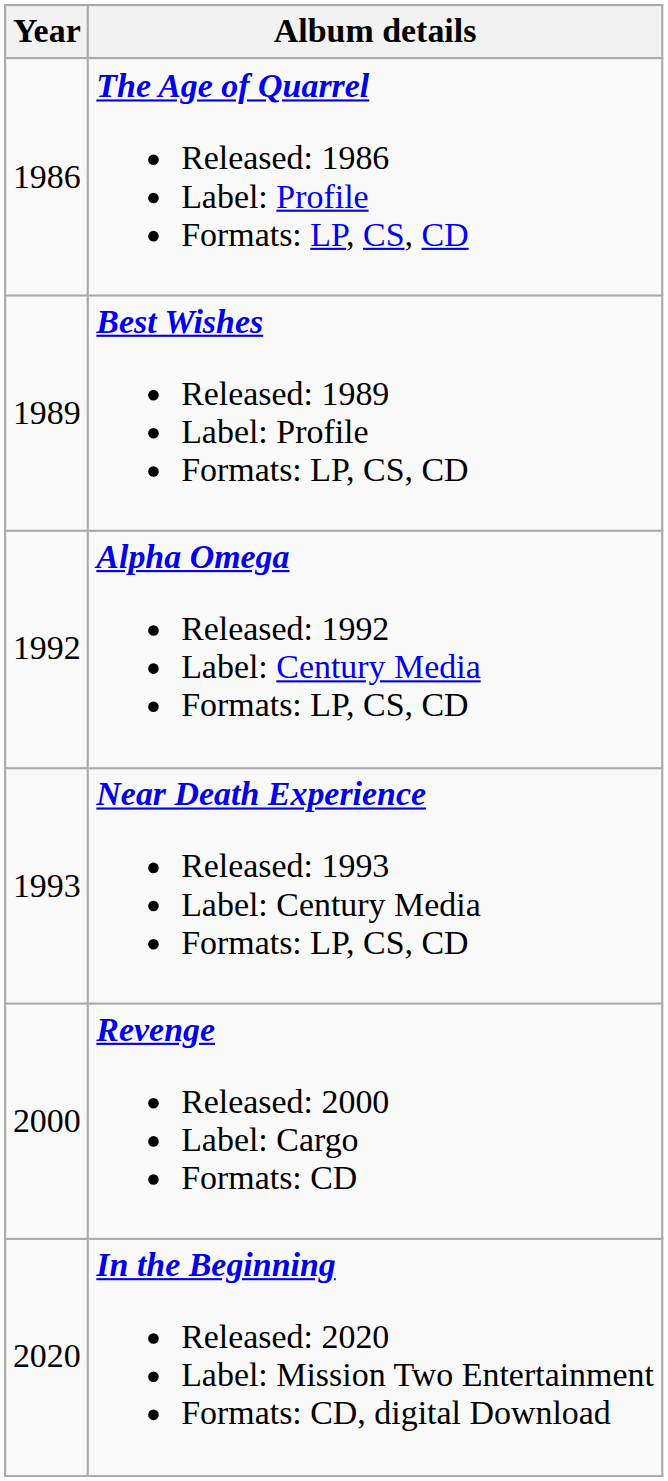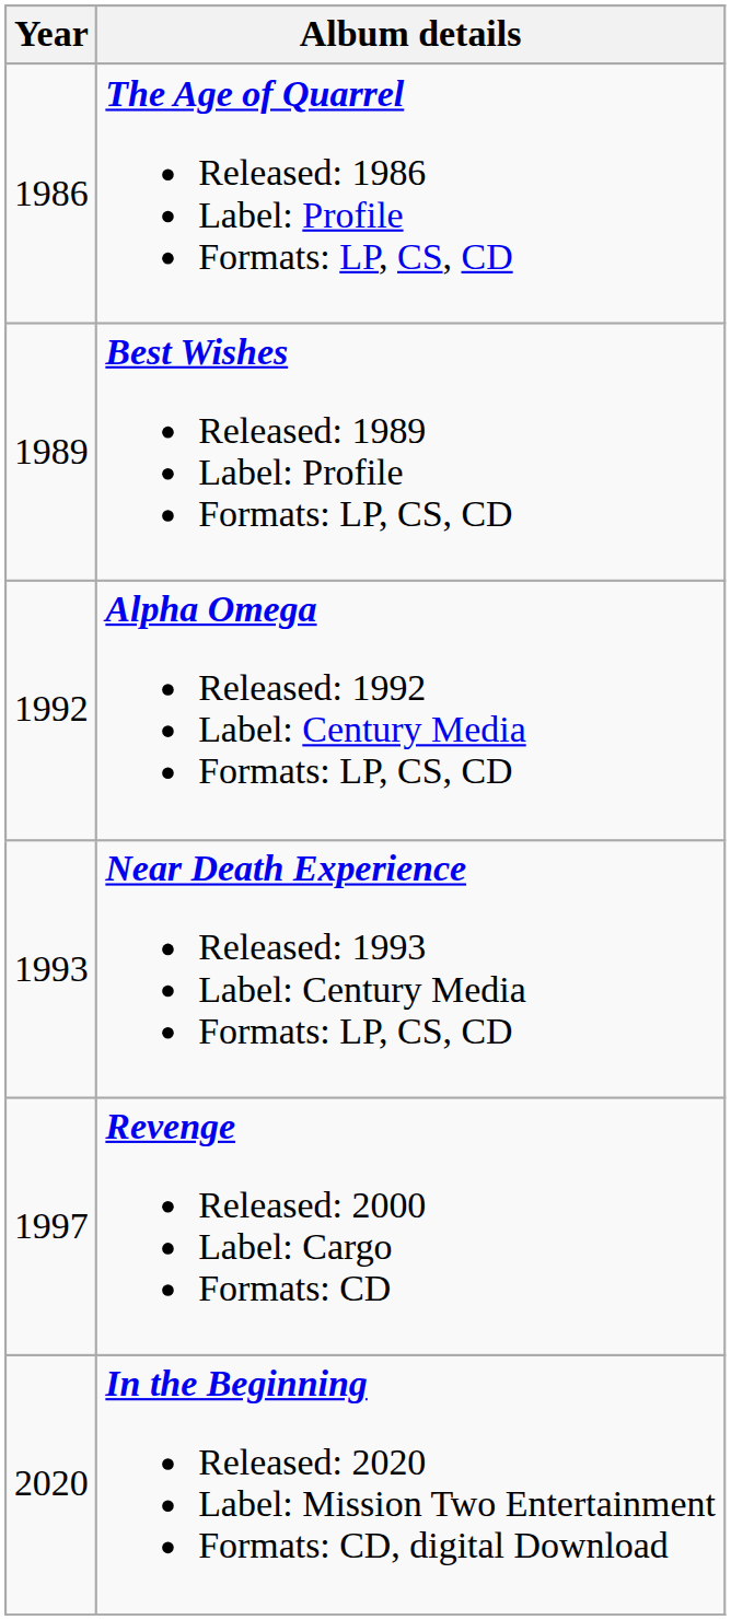Revenge Released: 2000 Label: Cargo Formats: CD | Year: 2000 -> 1997
